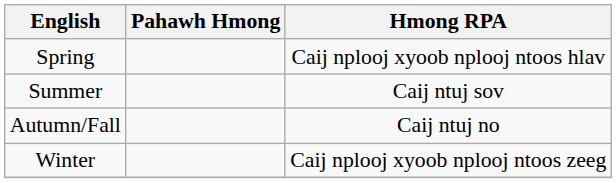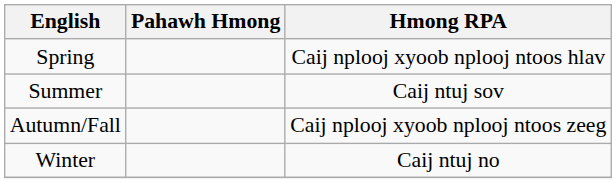Autumn/Fall | Hmong RPA: Caij ntuj no -> Caij nplooj xyoob nplooj ntoos zeeg
Winter | Hmong RPA: Caij nplooj xyoob nplooj ntoos zeeg -> Caij ntuj no
